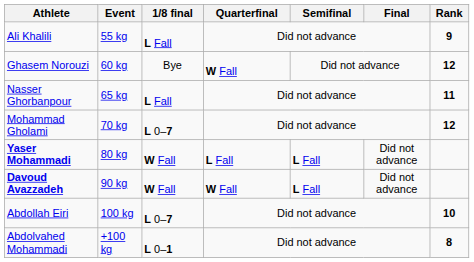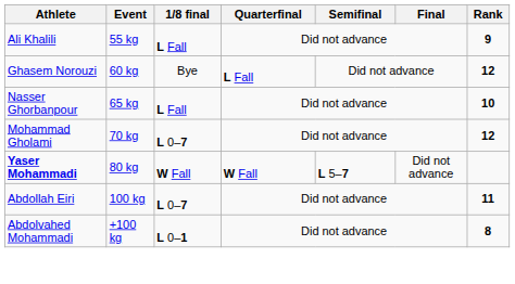Ghasem Norouzi | Quarterfinal: W Fall -> L Fall
Nasser Ghorbanpour | Rank: 11 -> 10
Yaser Mohammadi | Quarterfinal: L Fall -> W Fall
Yaser Mohammadi | Semifinal: L Fall -> L 5–7
- row: Davoud Avazzadeh | 90 kg | W Fall | W Fall | L Fall | Did not advance
Abdollah Eiri | Rank: 10 -> 11
